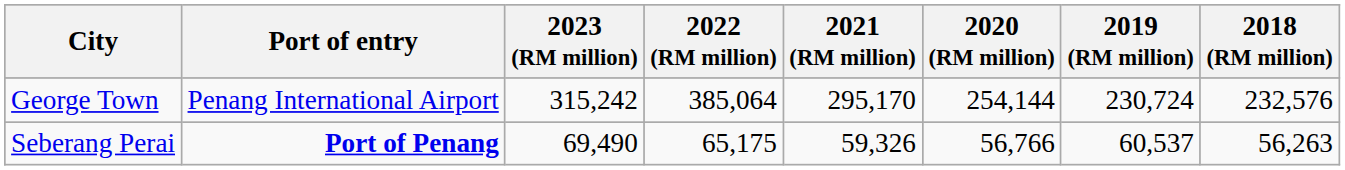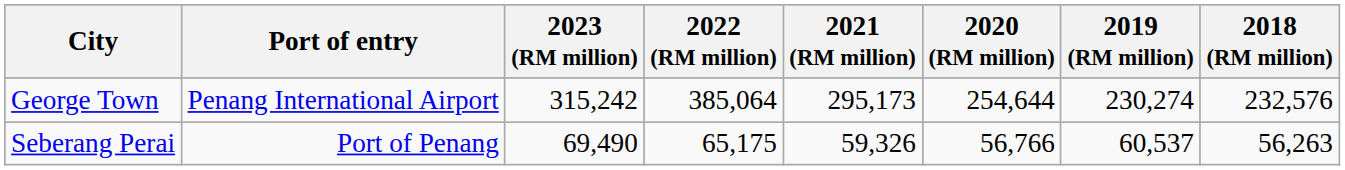George Town | 2021 (RM million): 295,170 -> 295,173
George Town | 2020 (RM million): 254,144 -> 254,644
George Town | 2019 (RM million): 230,724 -> 230,274
Seberang Perai | Port of entry: bold -> normal
